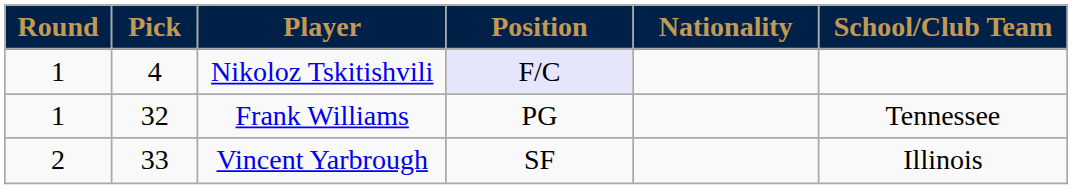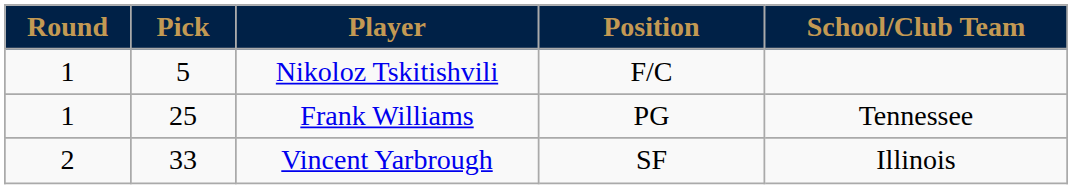- column: Nationality
Nikoloz Tskitishvili | Pick: 4 -> 5
Nikoloz Tskitishvili | Position: lavender background -> no background
Frank Williams | Pick: 32 -> 25
